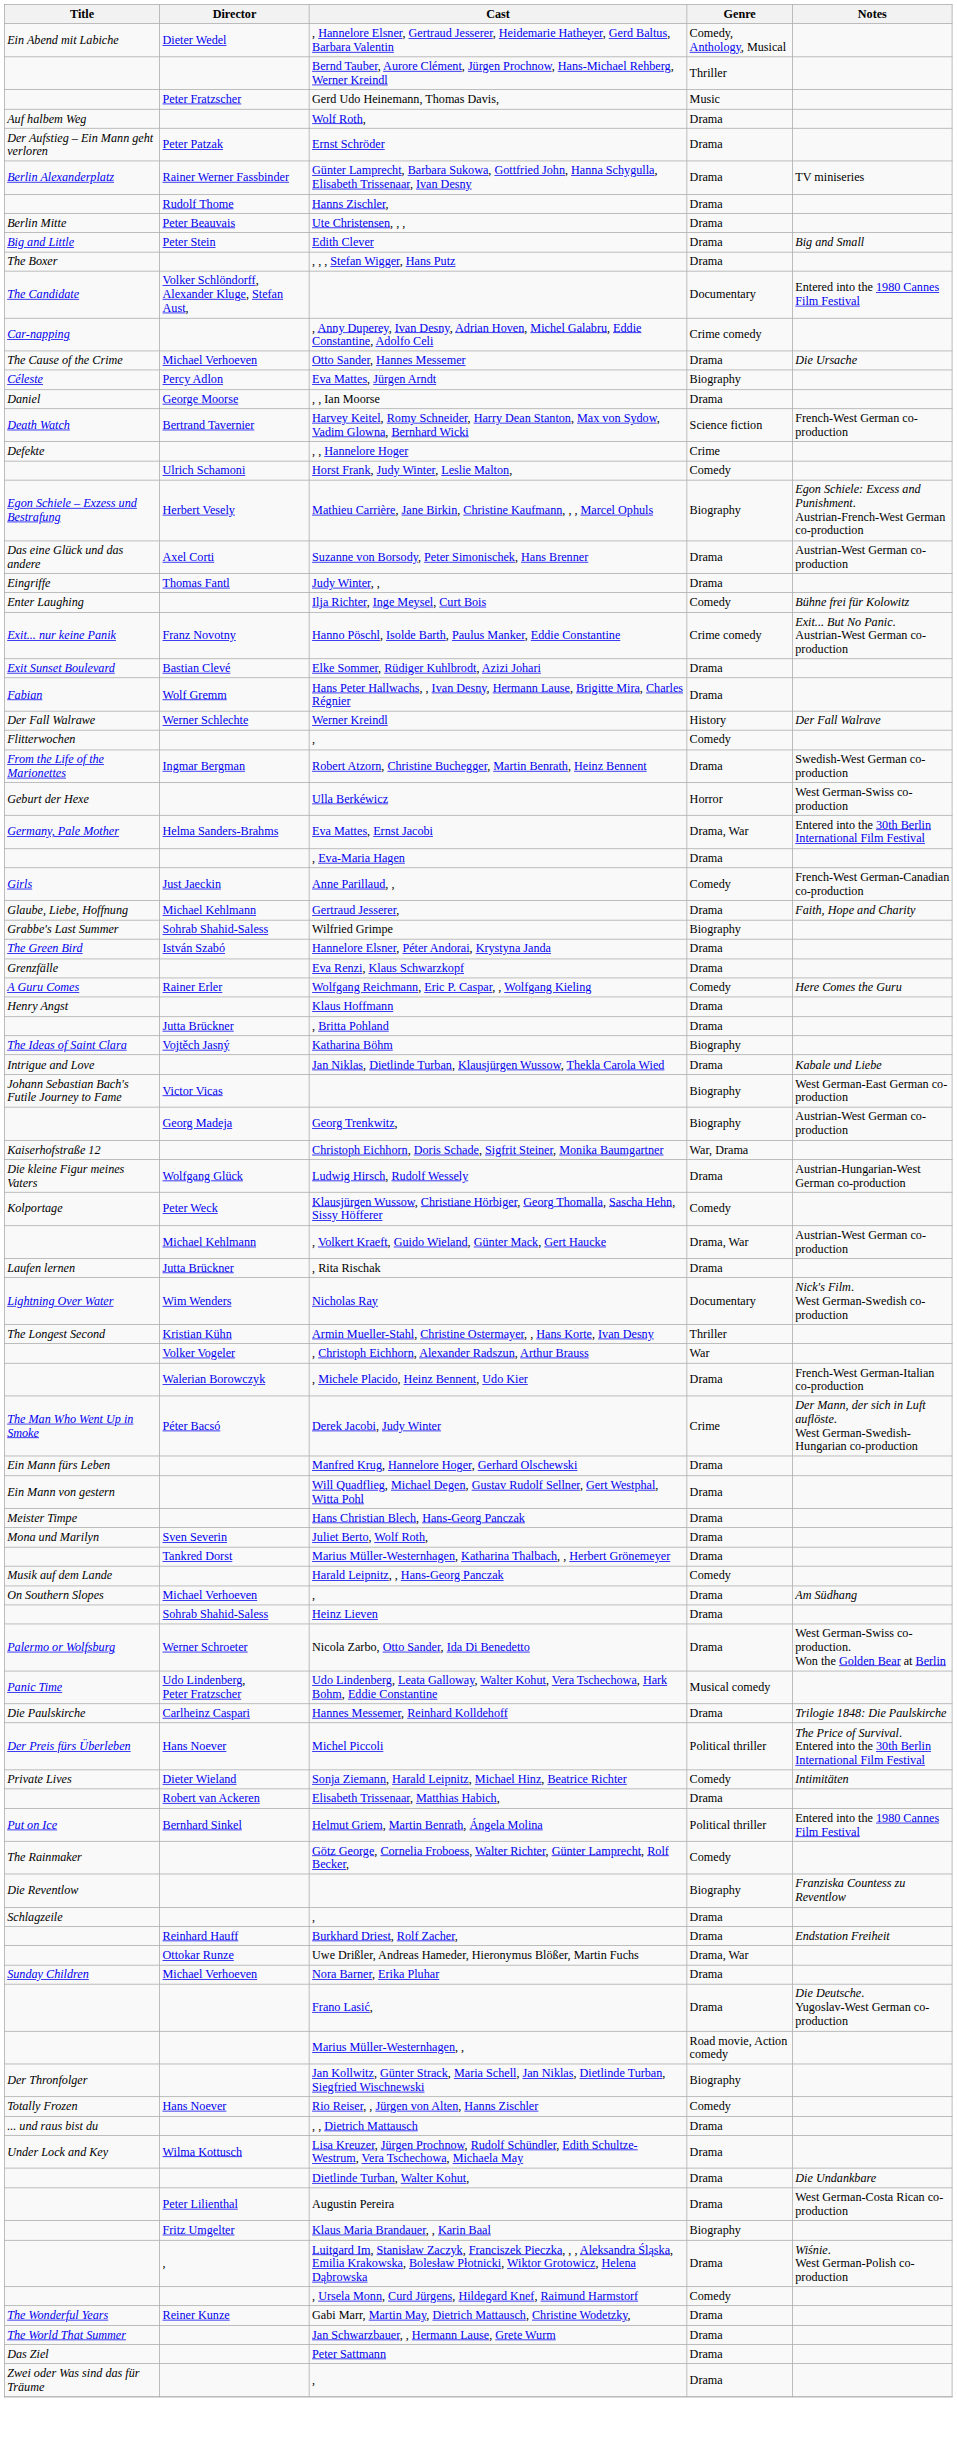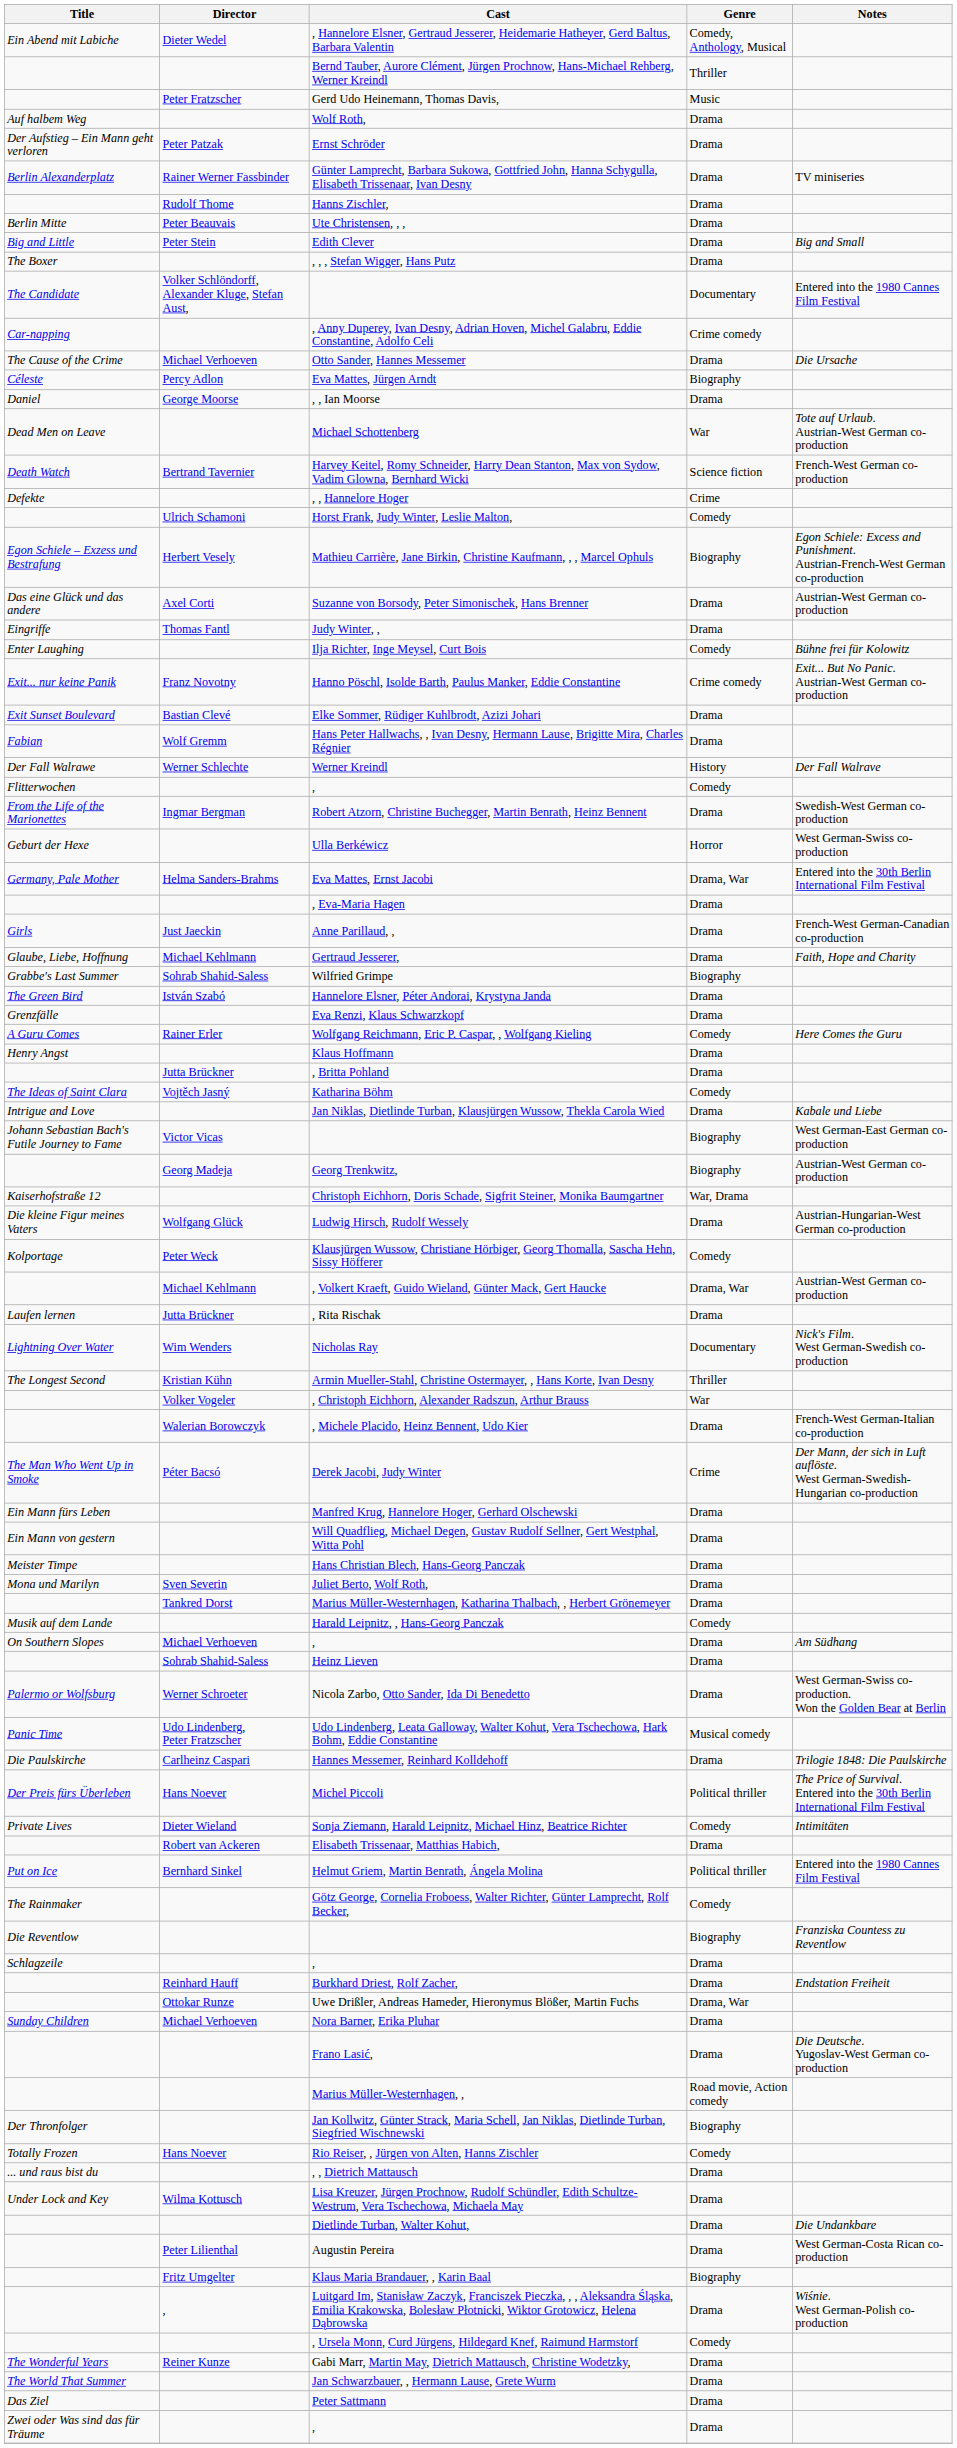+ row: Dead Men on Leave | Michael Schottenberg | War | Tote auf Urlaub. Austrian-West German co-production
Anne Parillaud, , | Genre: Comedy -> Drama
Katharina Böhm | Genre: Biography -> Comedy
